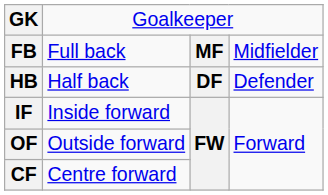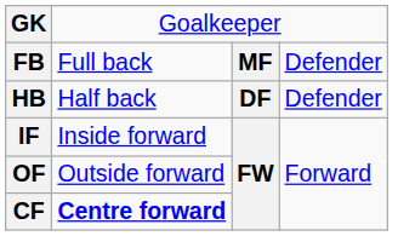FB | column 4: Midfielder -> Defender
CF | column 2: normal -> bold
